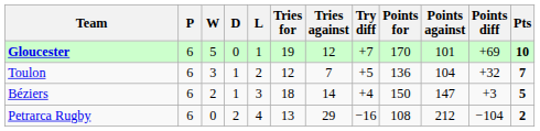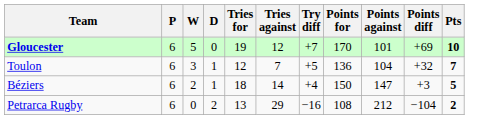- column: L | 1 | 2 | 3 | 4
